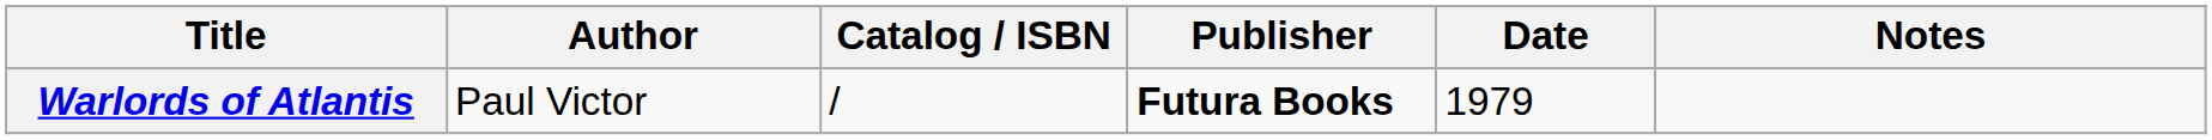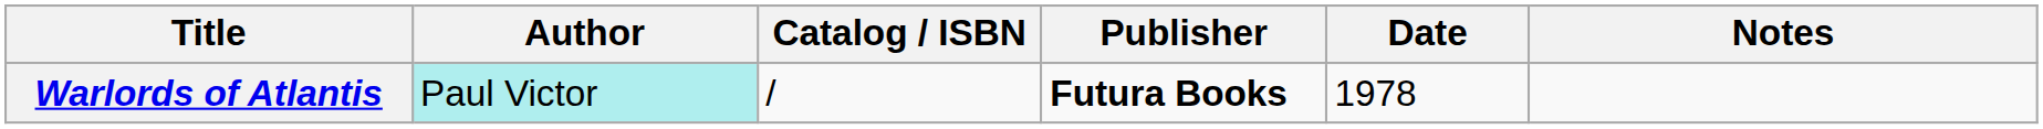Warlords of Atlantis | Author: no background -> paleturquoise background
Warlords of Atlantis | Date: 1979 -> 1978
